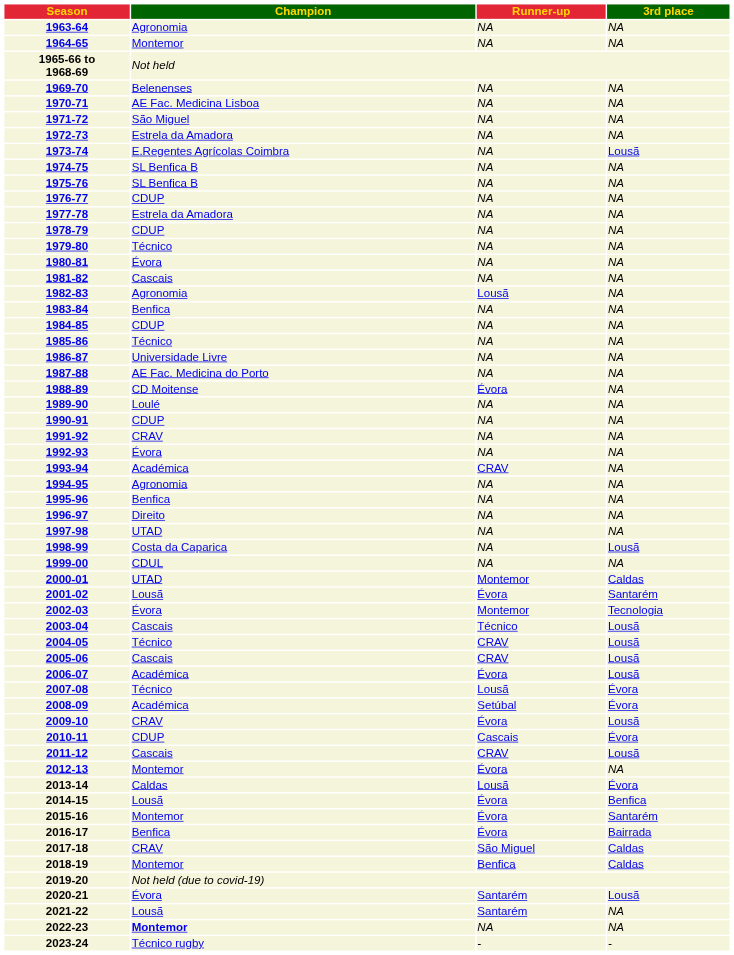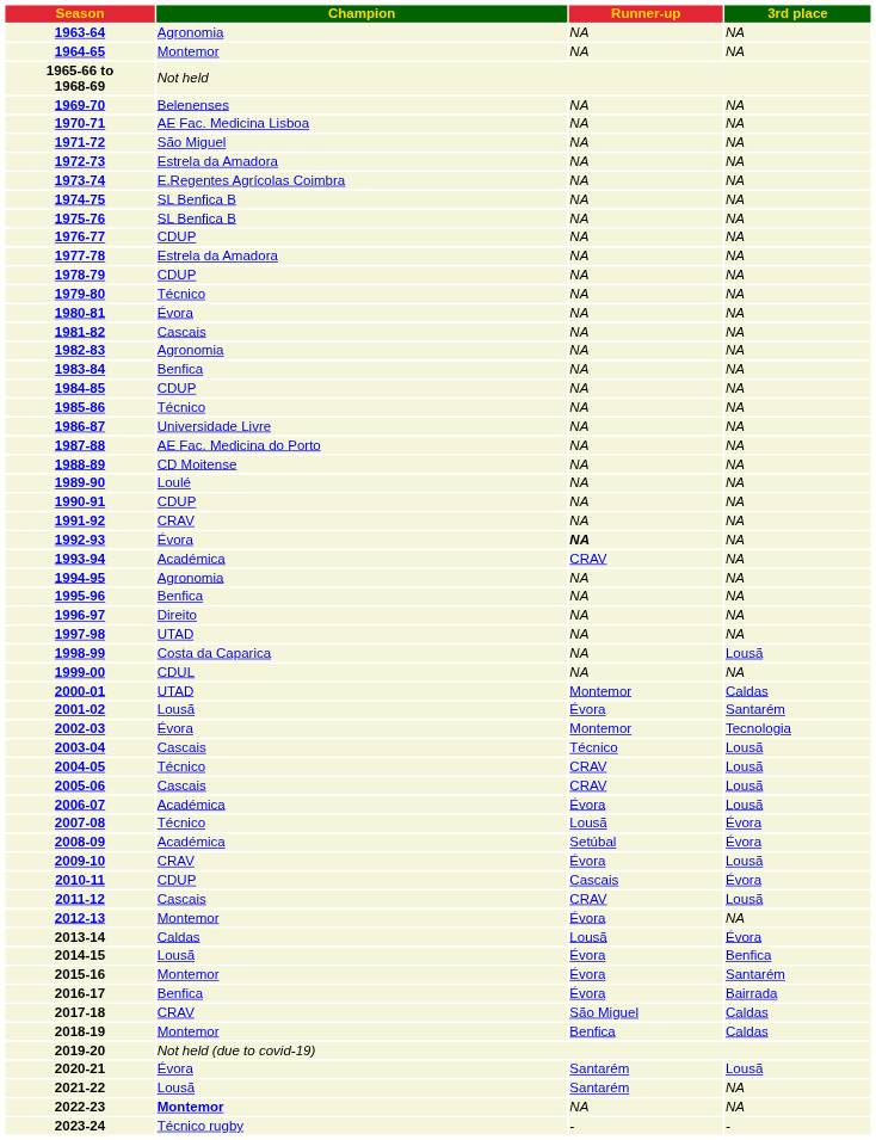1973-74 | 3rd place: Lousã -> NA
1982-83 | Runner-up: Lousã -> NA
1988-89 | Runner-up: Évora -> NA
1992-93 | Runner-up: normal -> bold
